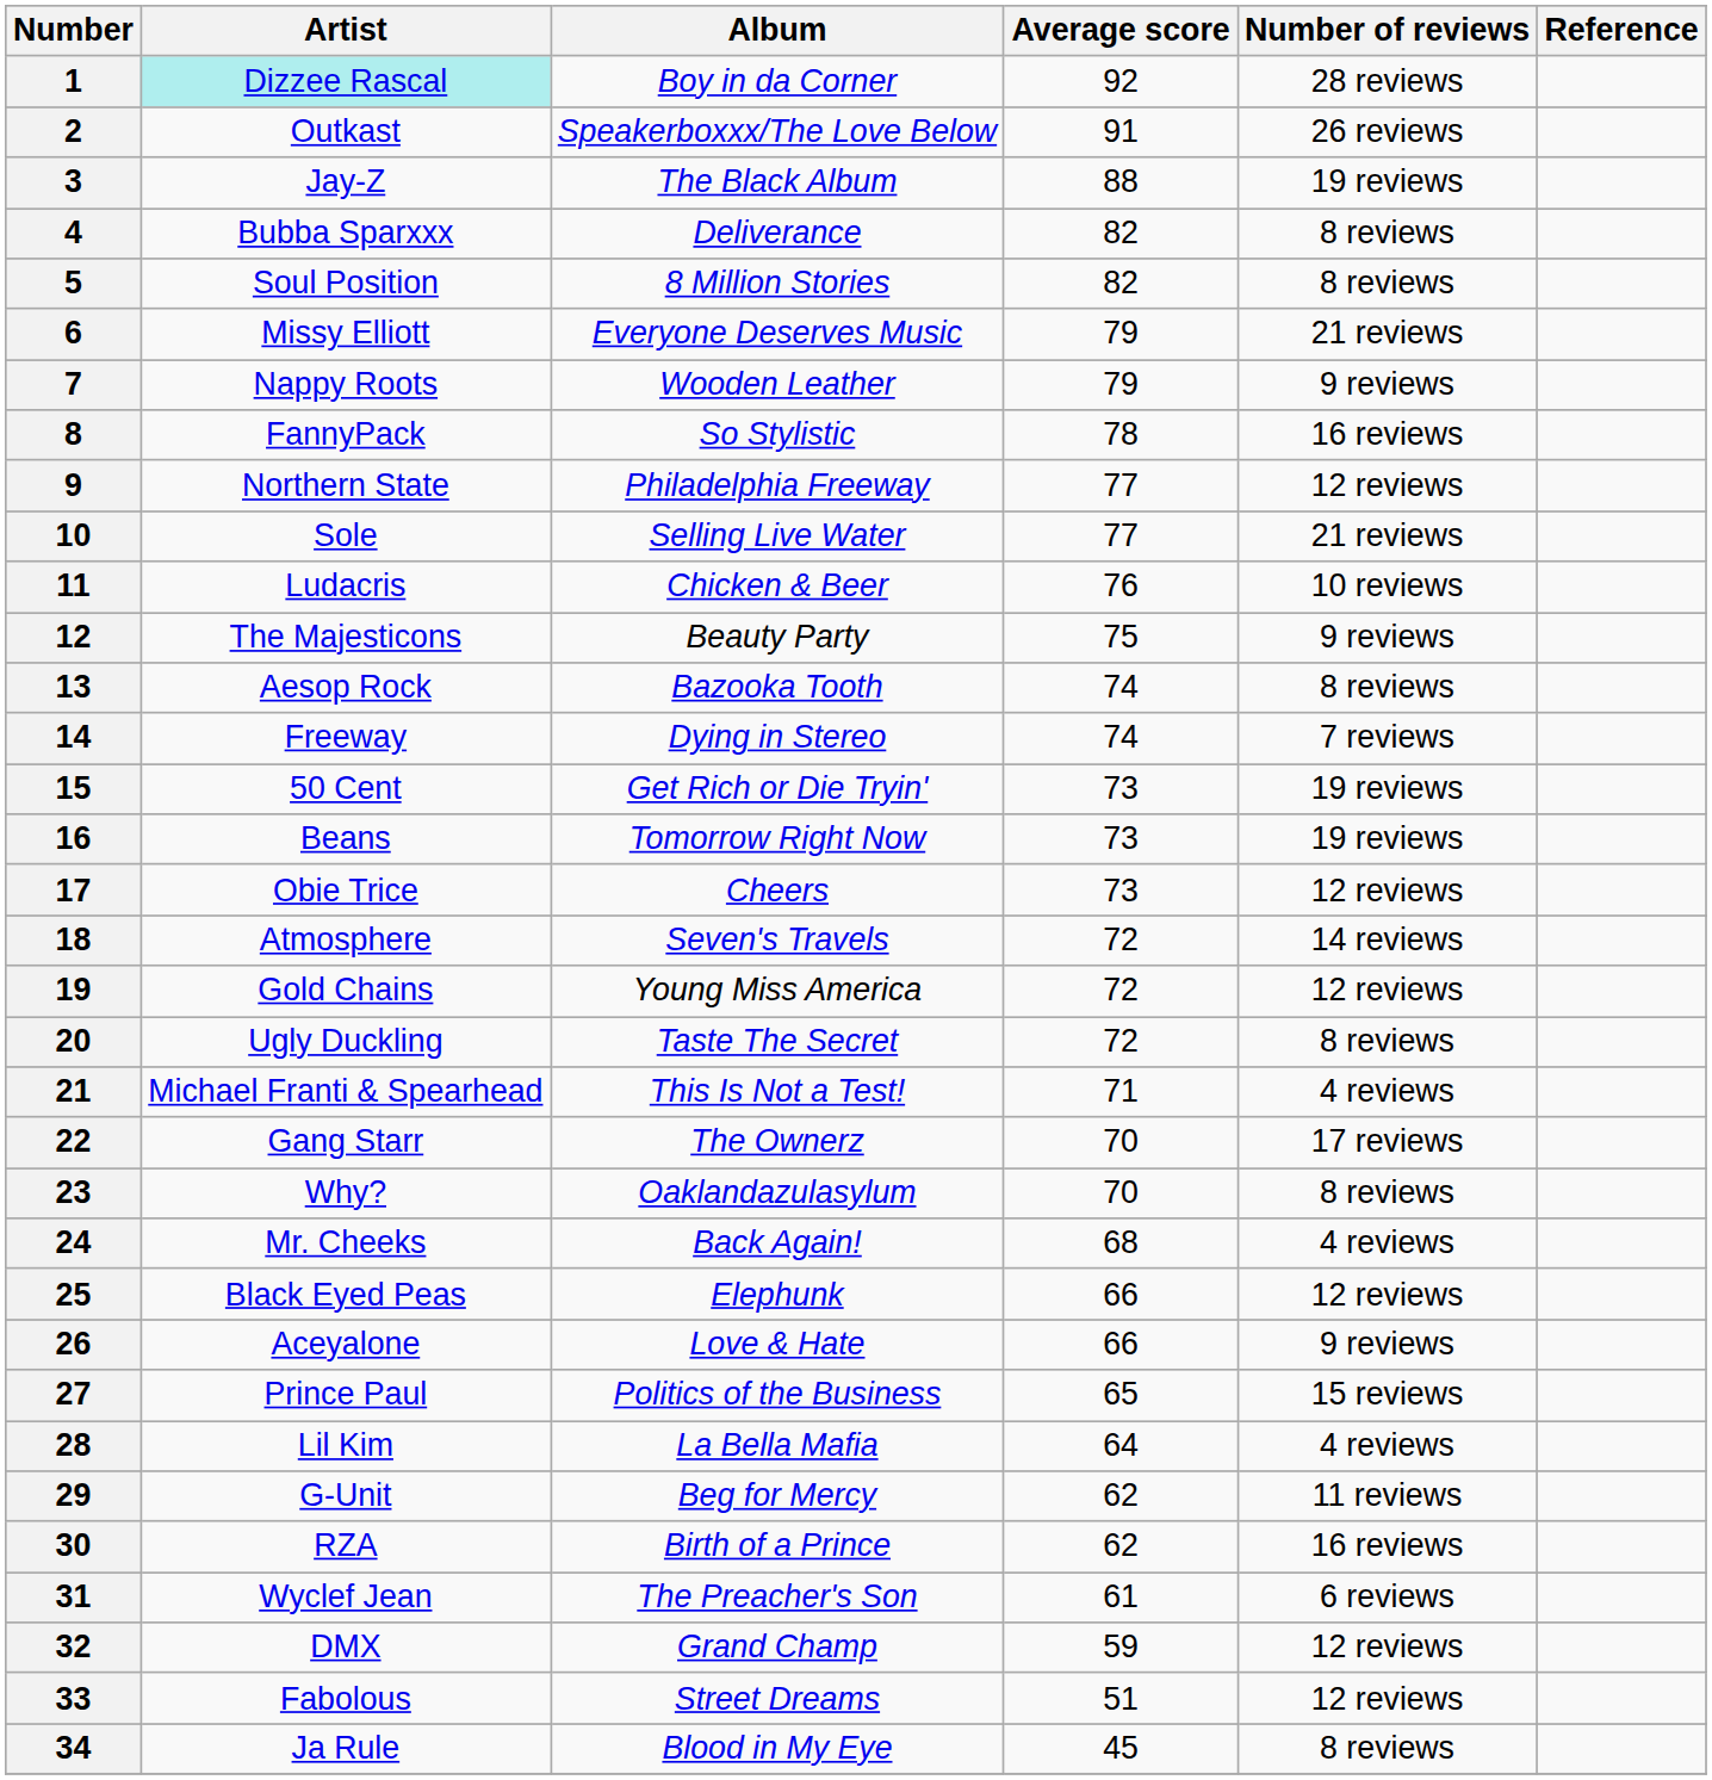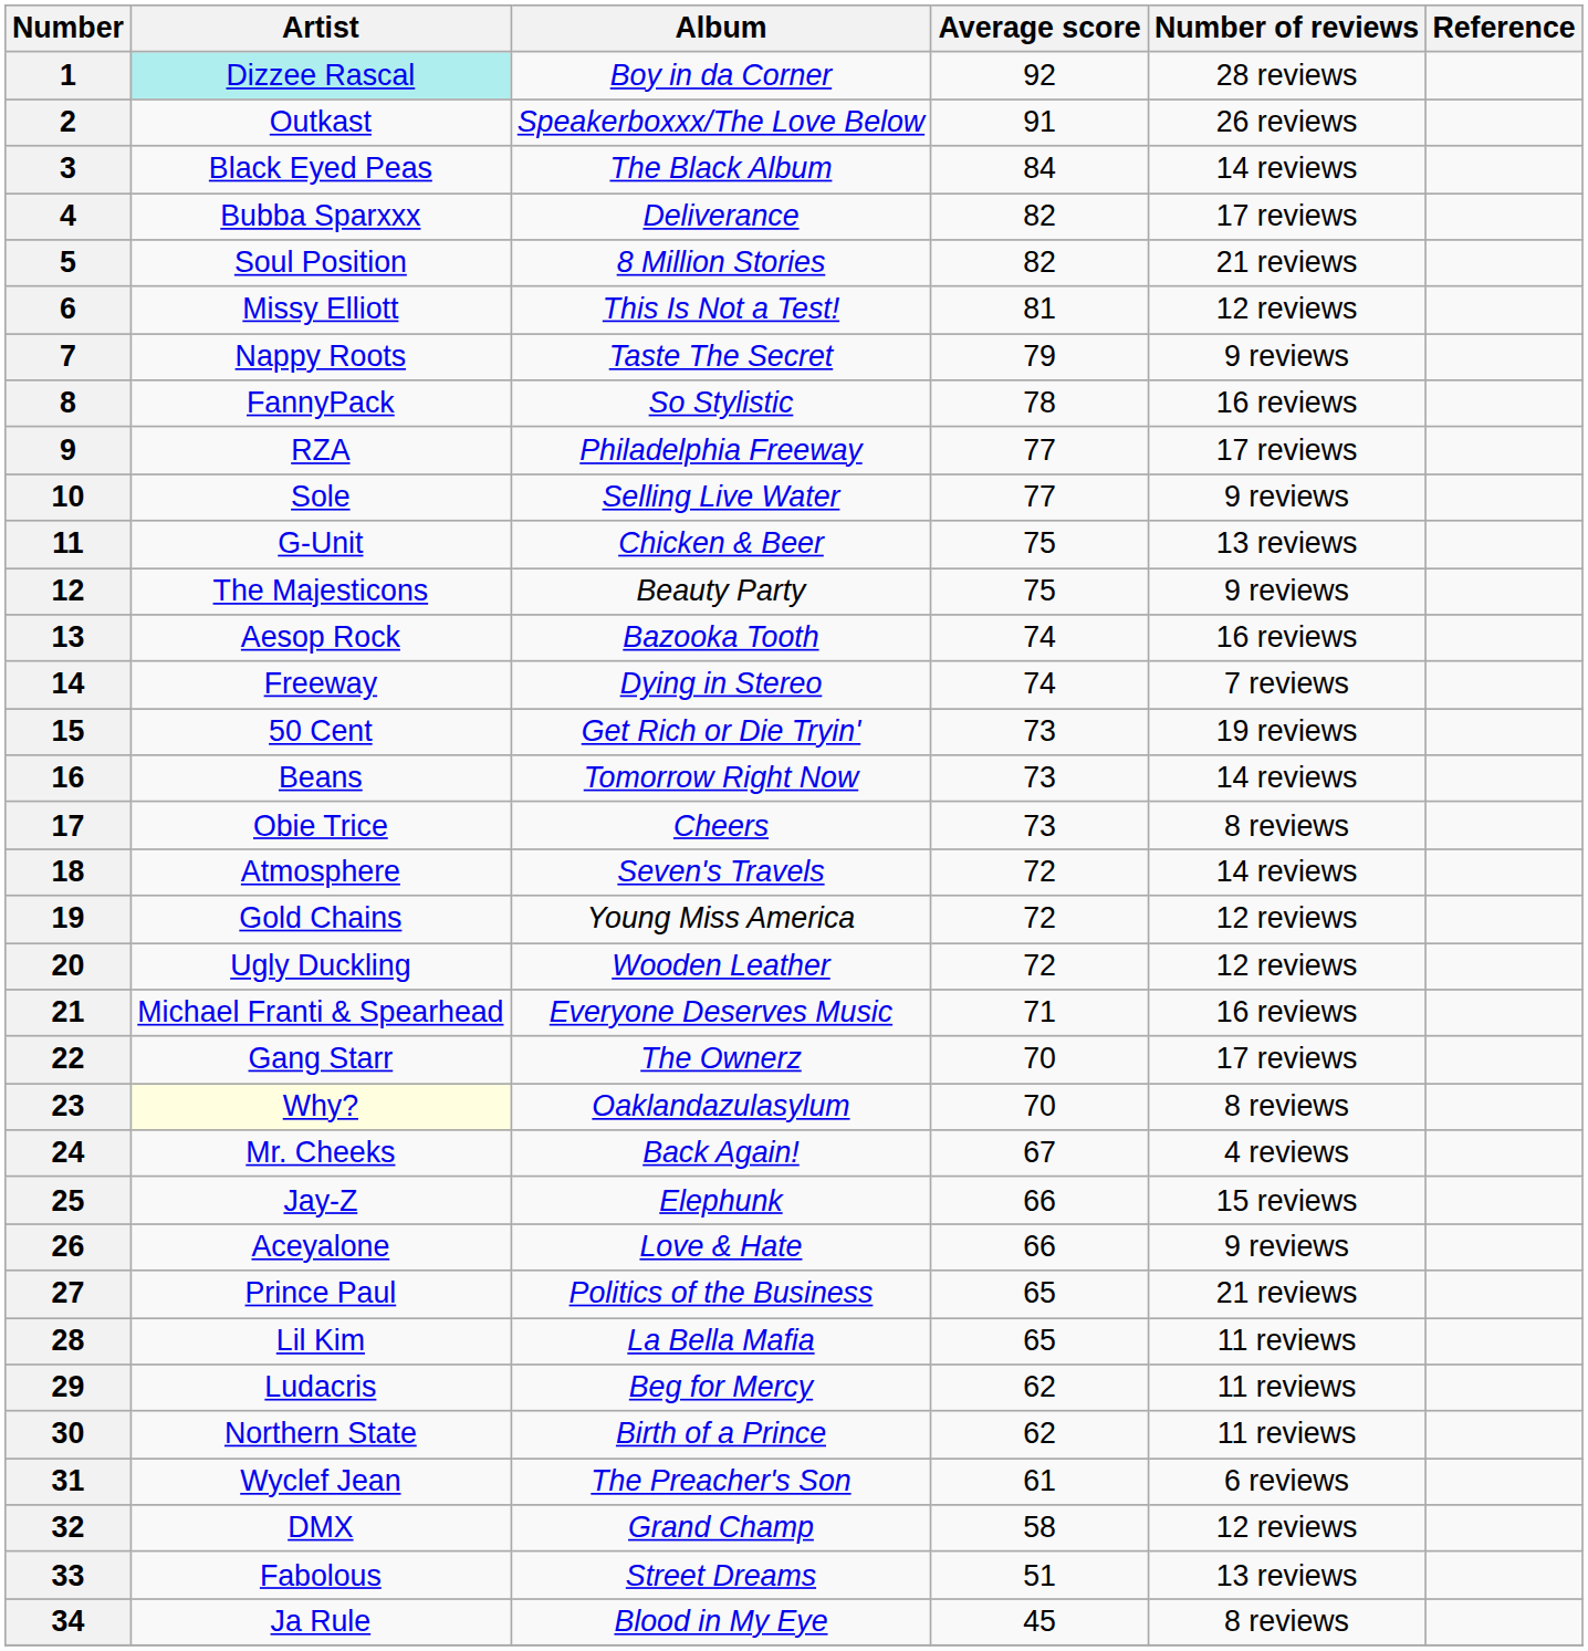3 | Artist: Jay-Z -> Black Eyed Peas
3 | Average score: 88 -> 84
3 | Number of reviews: 19 reviews -> 14 reviews
4 | Number of reviews: 8 reviews -> 17 reviews
5 | Number of reviews: 8 reviews -> 21 reviews
6 | Album: Everyone Deserves Music -> This Is Not a Test!
6 | Average score: 79 -> 81
6 | Number of reviews: 21 reviews -> 12 reviews
7 | Album: Wooden Leather -> Taste The Secret
9 | Artist: Northern State -> RZA
9 | Number of reviews: 12 reviews -> 17 reviews
10 | Number of reviews: 21 reviews -> 9 reviews
11 | Artist: Ludacris -> G-Unit
11 | Average score: 76 -> 75
11 | Number of reviews: 10 reviews -> 13 reviews
13 | Number of reviews: 8 reviews -> 16 reviews
16 | Number of reviews: 19 reviews -> 14 reviews
17 | Number of reviews: 12 reviews -> 8 reviews
20 | Album: Taste The Secret -> Wooden Leather
20 | Number of reviews: 8 reviews -> 12 reviews
21 | Album: This Is Not a Test! -> Everyone Deserves Music
21 | Number of reviews: 4 reviews -> 16 reviews
23 | Artist: no background -> lightyellow background
24 | Average score: 68 -> 67
25 | Artist: Black Eyed Peas -> Jay-Z
25 | Number of reviews: 12 reviews -> 15 reviews
27 | Number of reviews: 15 reviews -> 21 reviews
28 | Average score: 64 -> 65
28 | Number of reviews: 4 reviews -> 11 reviews
29 | Artist: G-Unit -> Ludacris
30 | Artist: RZA -> Northern State
30 | Number of reviews: 16 reviews -> 11 reviews
32 | Average score: 59 -> 58
33 | Number of reviews: 12 reviews -> 13 reviews
